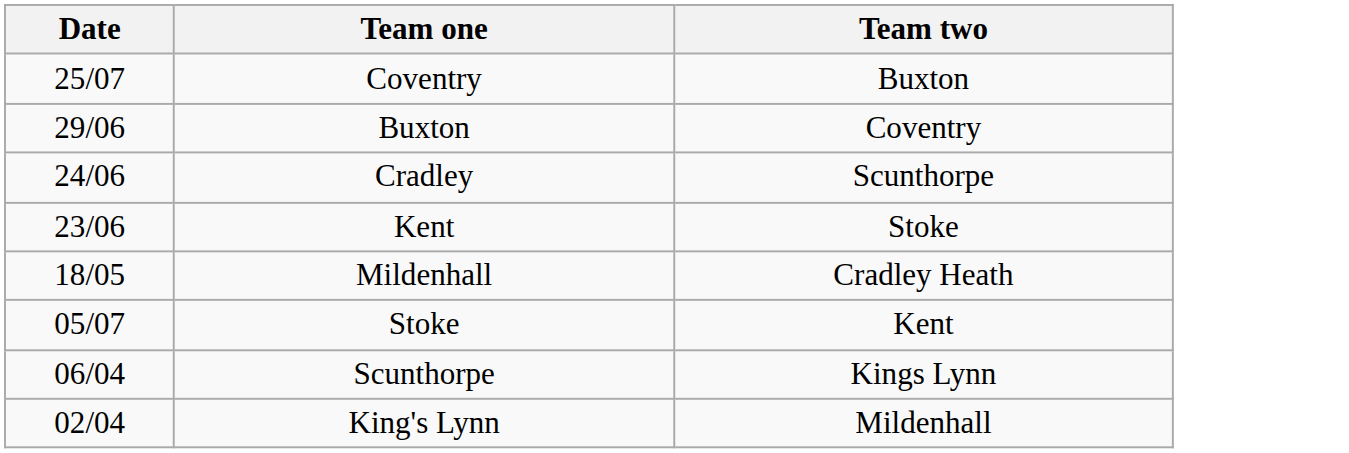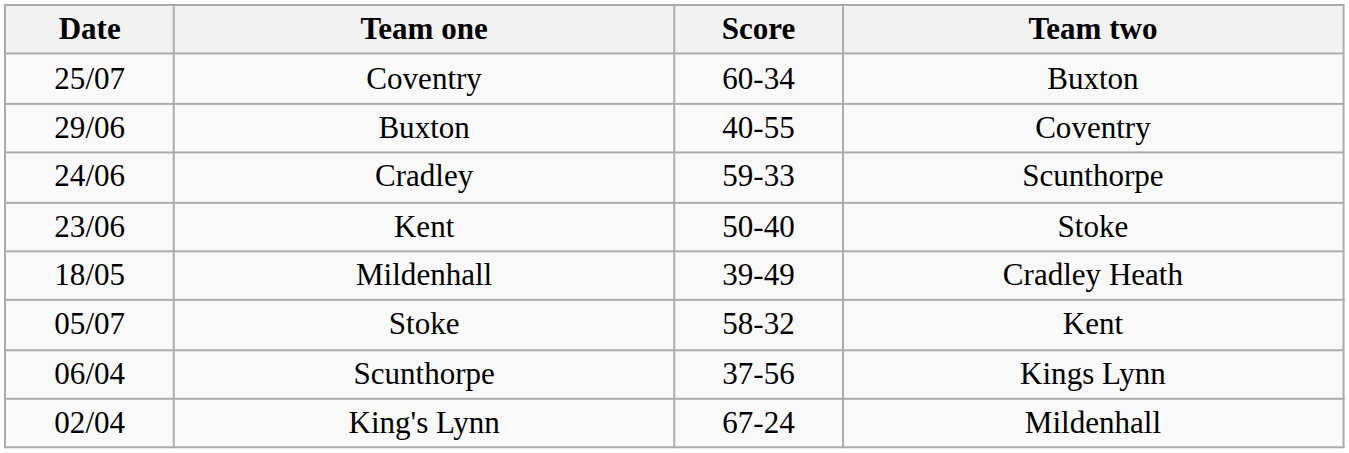+ column: Score | 60-34 | 40-55 | 59-33 | 50-40 | 39-49 | 58-32 | 37-56 | 67-24
